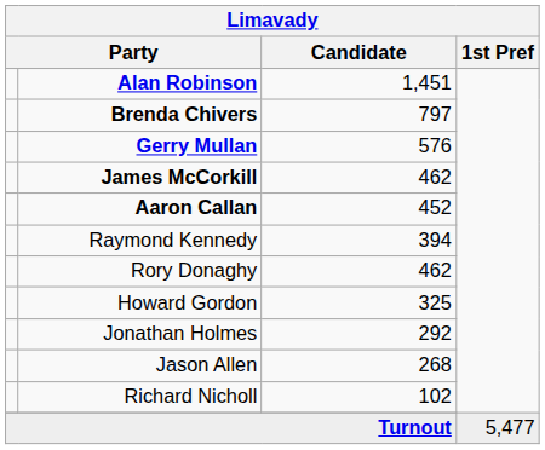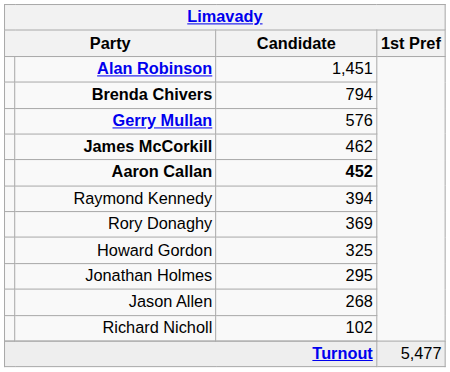Brenda Chivers | Candidate: 797 -> 794
Aaron Callan | Candidate: normal -> bold
Rory Donaghy | Candidate: 462 -> 369
Jonathan Holmes | Candidate: 292 -> 295
